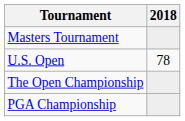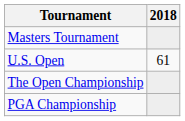U.S. Open | 2018: 78 -> 61
